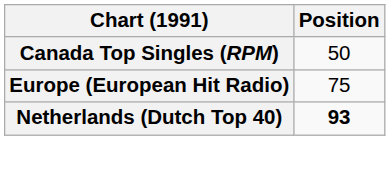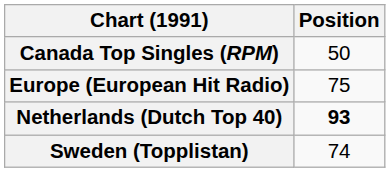+ row: Sweden (Topplistan) | 74
